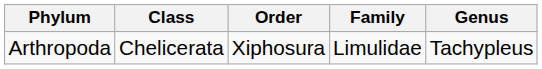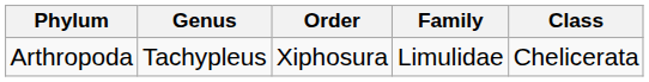columns swapped: Class <-> Genus
